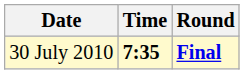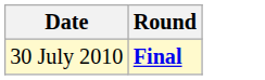- column: Time | 7:35
